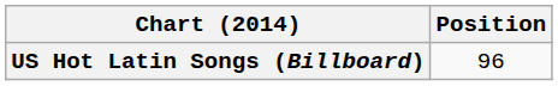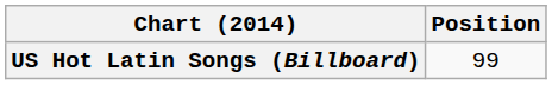US Hot Latin Songs (Billboard) | Position: 96 -> 99
